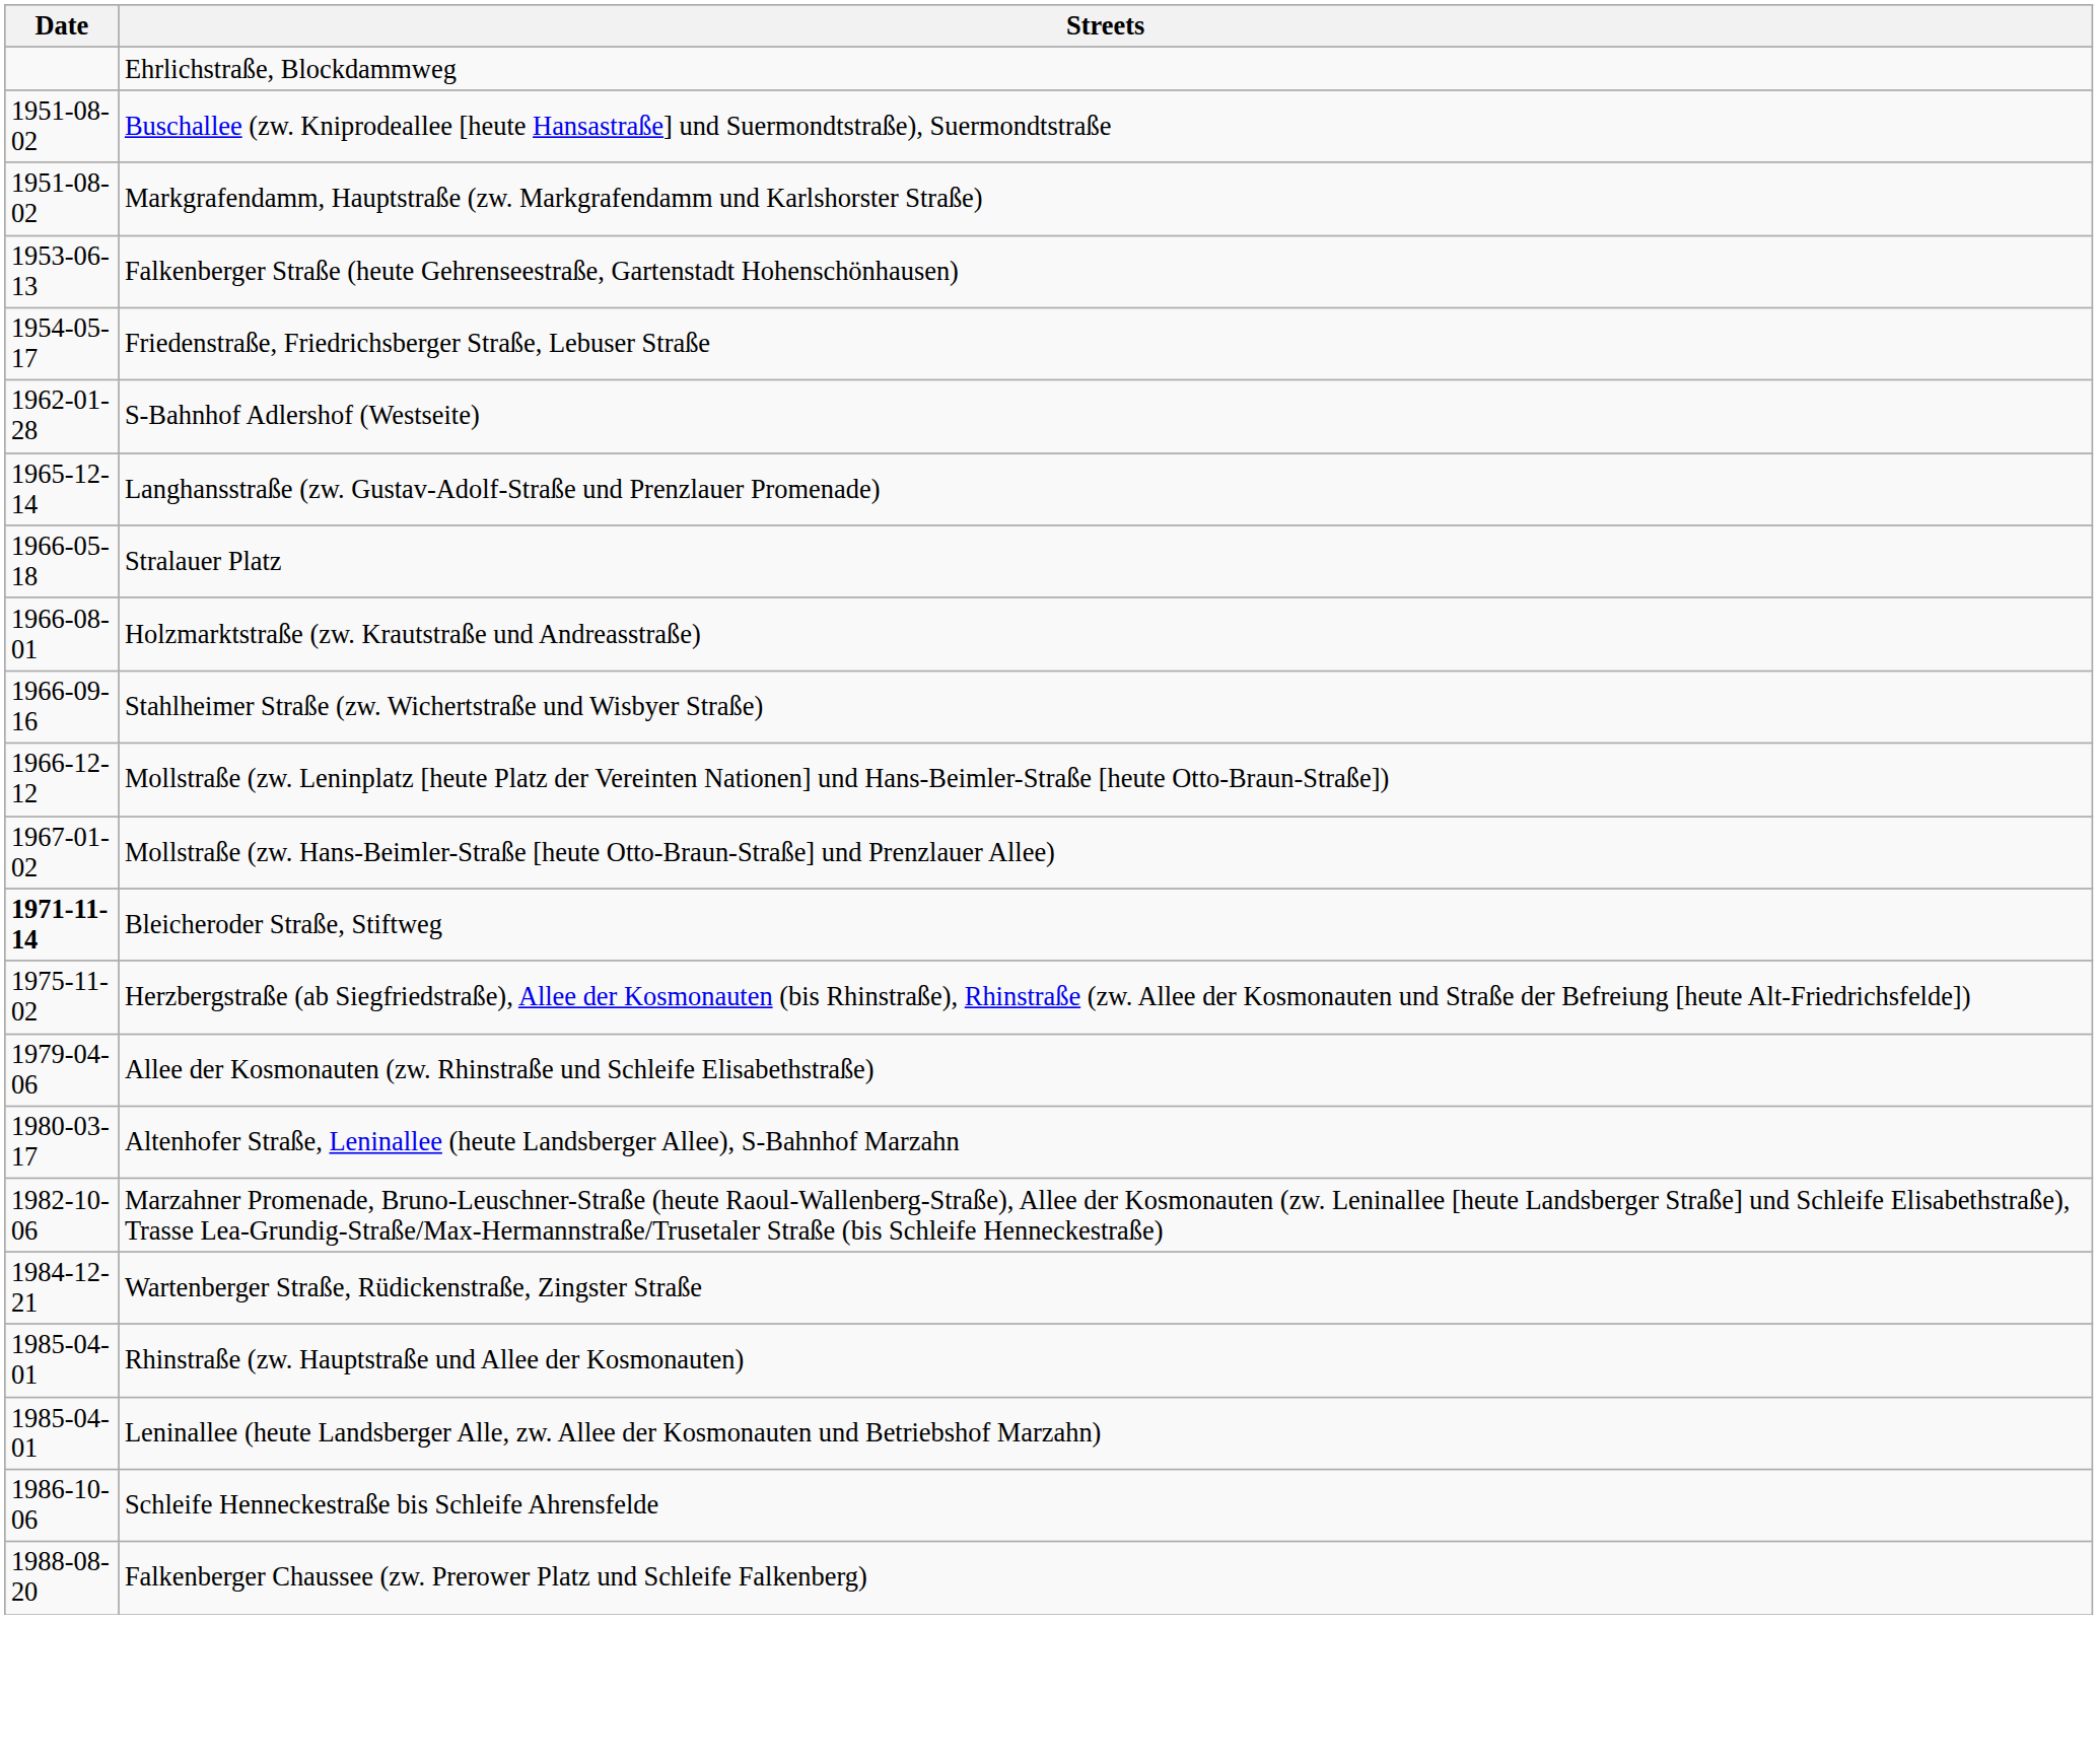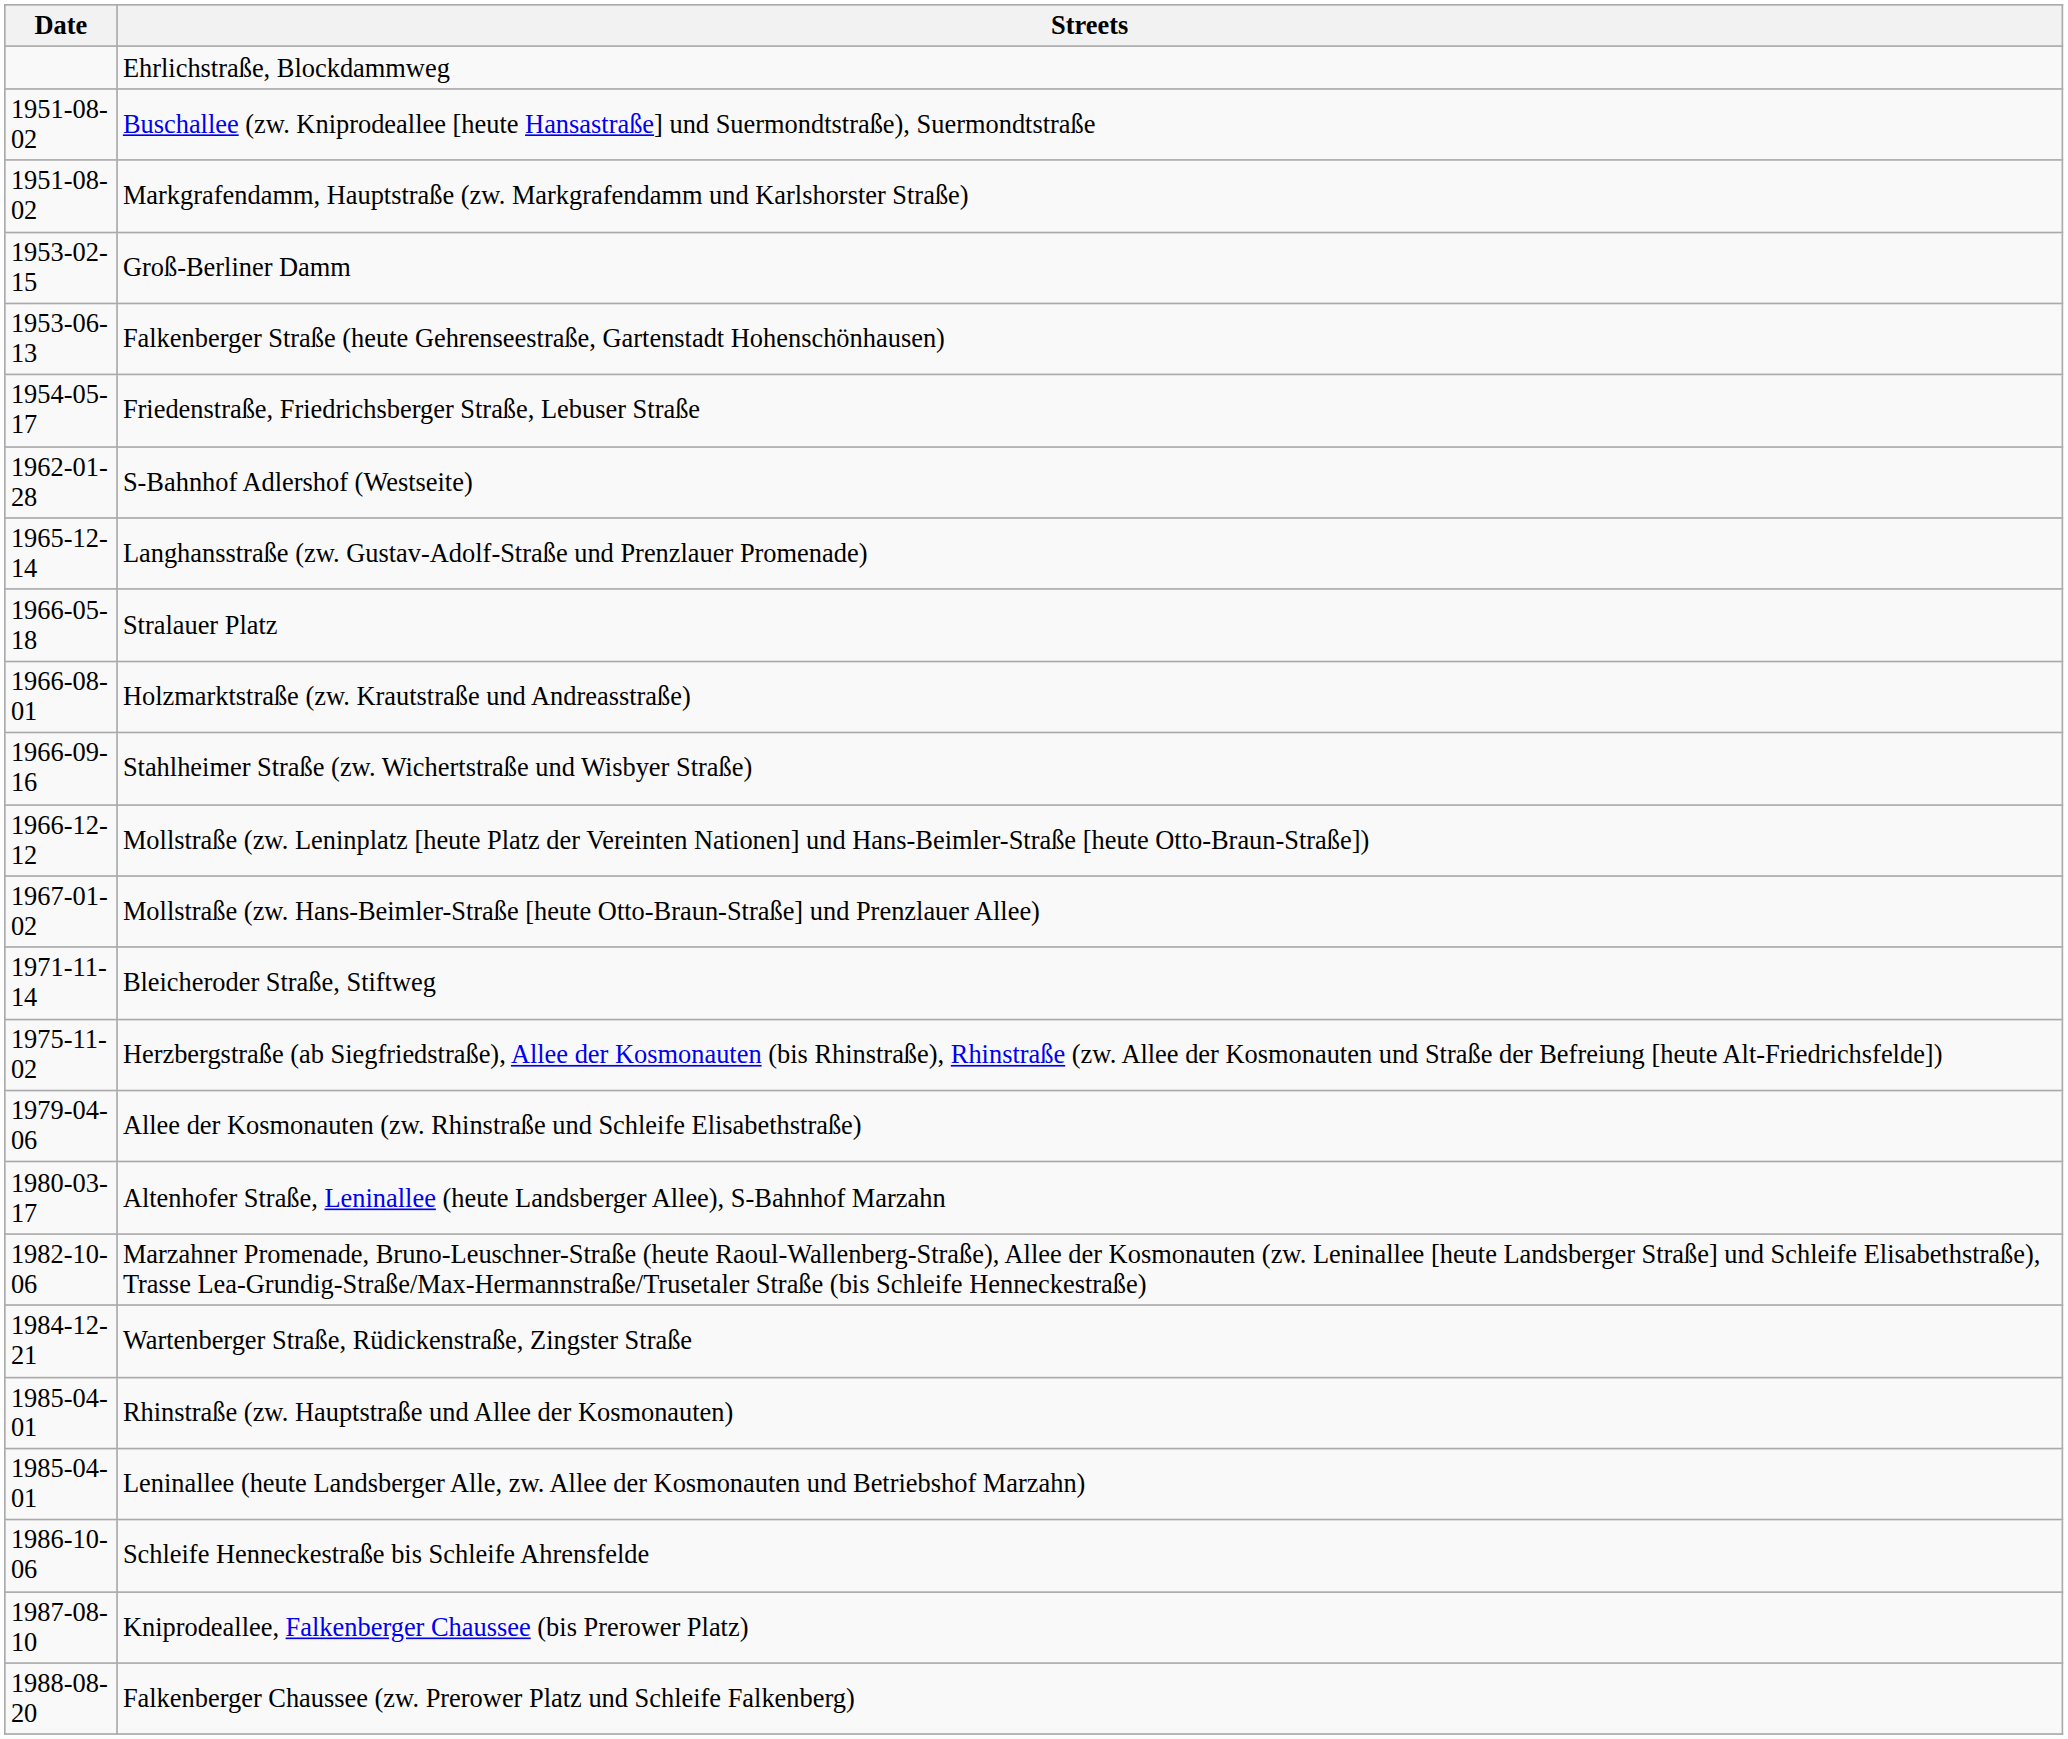+ row: 1953-02-15 | Groß-Berliner Damm
Bleicheroder Straße, Stiftweg | Date: bold -> normal
+ row: 1987-08-10 | Kniprodeallee, Falkenberger Chaussee (bis Prerower Platz)
